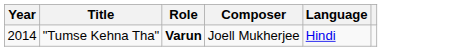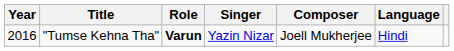+ column: Singer | Yazin Nizar
"Tumse Kehna Tha" | Year: 2014 -> 2016
